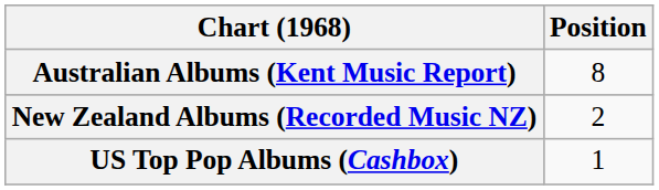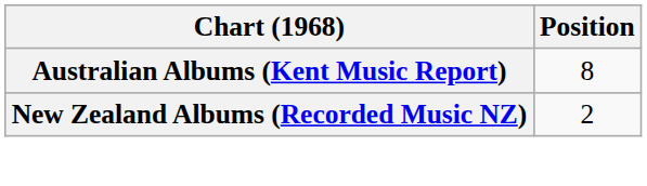- row: US Top Pop Albums (Cashbox) | 1
